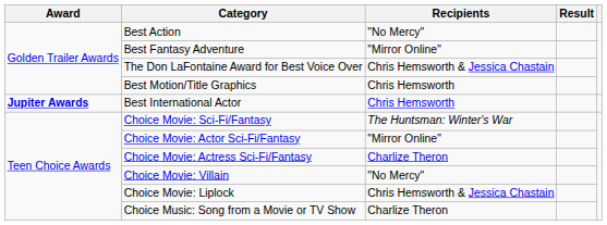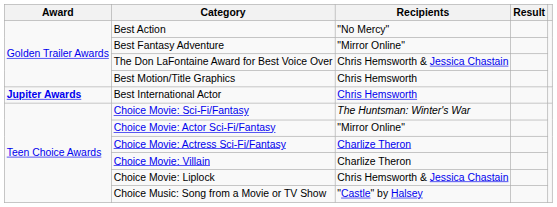Choice Movie: Villain | Recipients: "No Mercy" -> Charlize Theron
Choice Music: Song from a Movie or TV Show | Recipients: Charlize Theron -> "Castle" by Halsey
